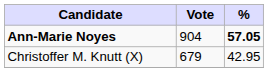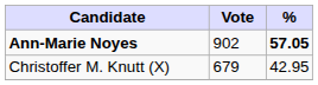Ann-Marie Noyes | Vote: 904 -> 902
